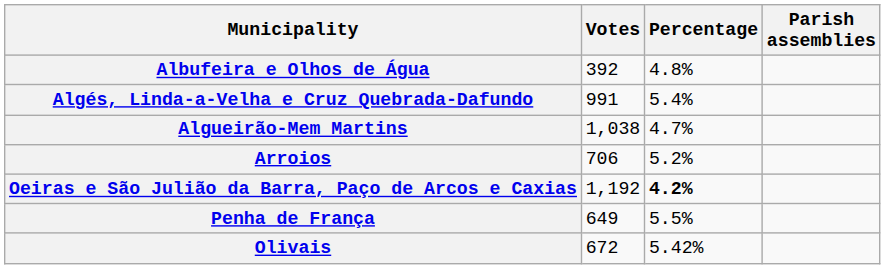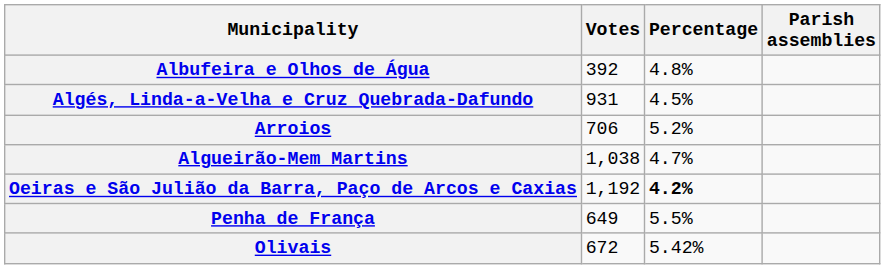Algés, Linda-a-Velha e Cruz Quebrada-Dafundo | Votes: 991 -> 931
Algés, Linda-a-Velha e Cruz Quebrada-Dafundo | Percentage: 5.4% -> 4.5%
rows swapped: Algueirão-Mem Martins <-> Arroios
